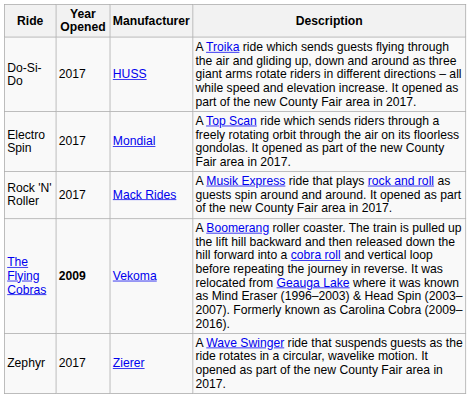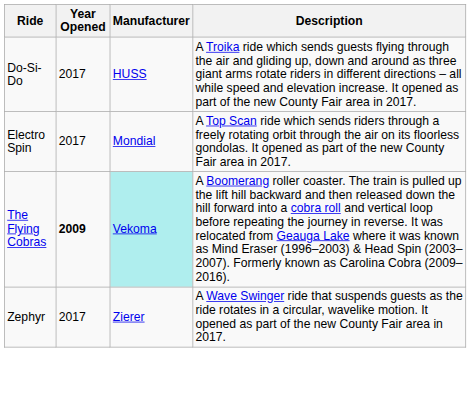- row: Rock 'N' Roller | 2017 | Mack Rides | A Musik Express ride that plays rock and roll as guests spin around and around. It opened as part of the new County Fair area in 2017.
The Flying Cobras | Manufacturer: no background -> paleturquoise background
